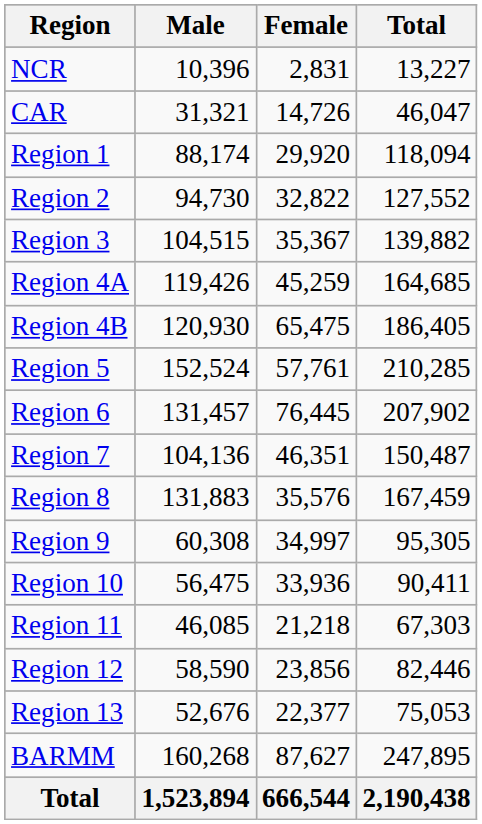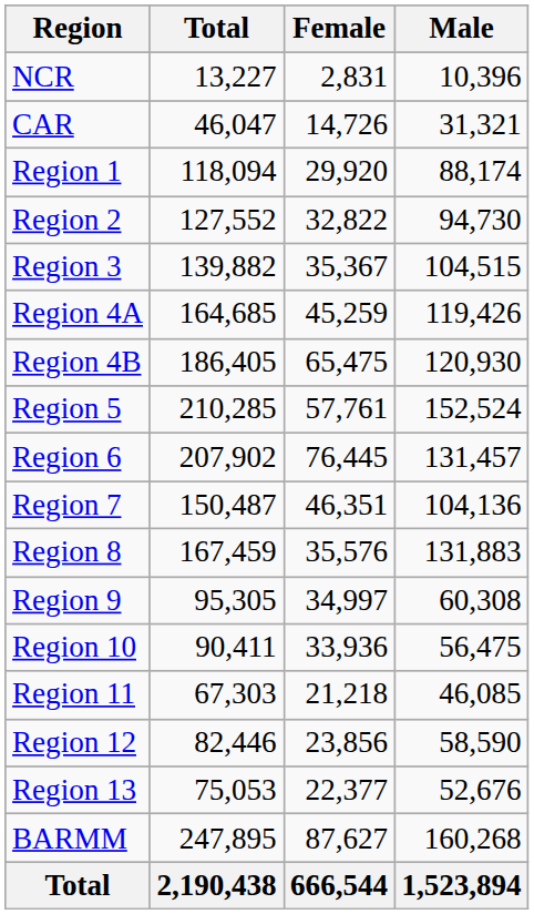columns swapped: Male <-> Total
